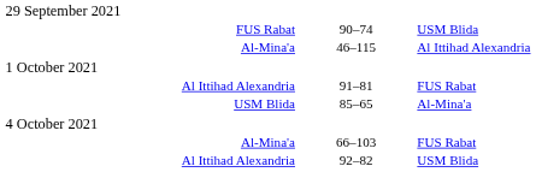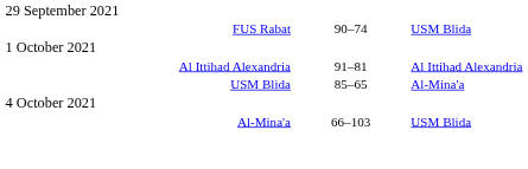- row: Al-Mina'a | 46–115 | Al Ittihad Alexandria
Al Ittihad Alexandria / 91–81 | column 5: FUS Rabat -> Al Ittihad Alexandria
Al-Mina'a / 66–103 | column 5: FUS Rabat -> USM Blida
- row: Al Ittihad Alexandria | 92–82 | USM Blida
